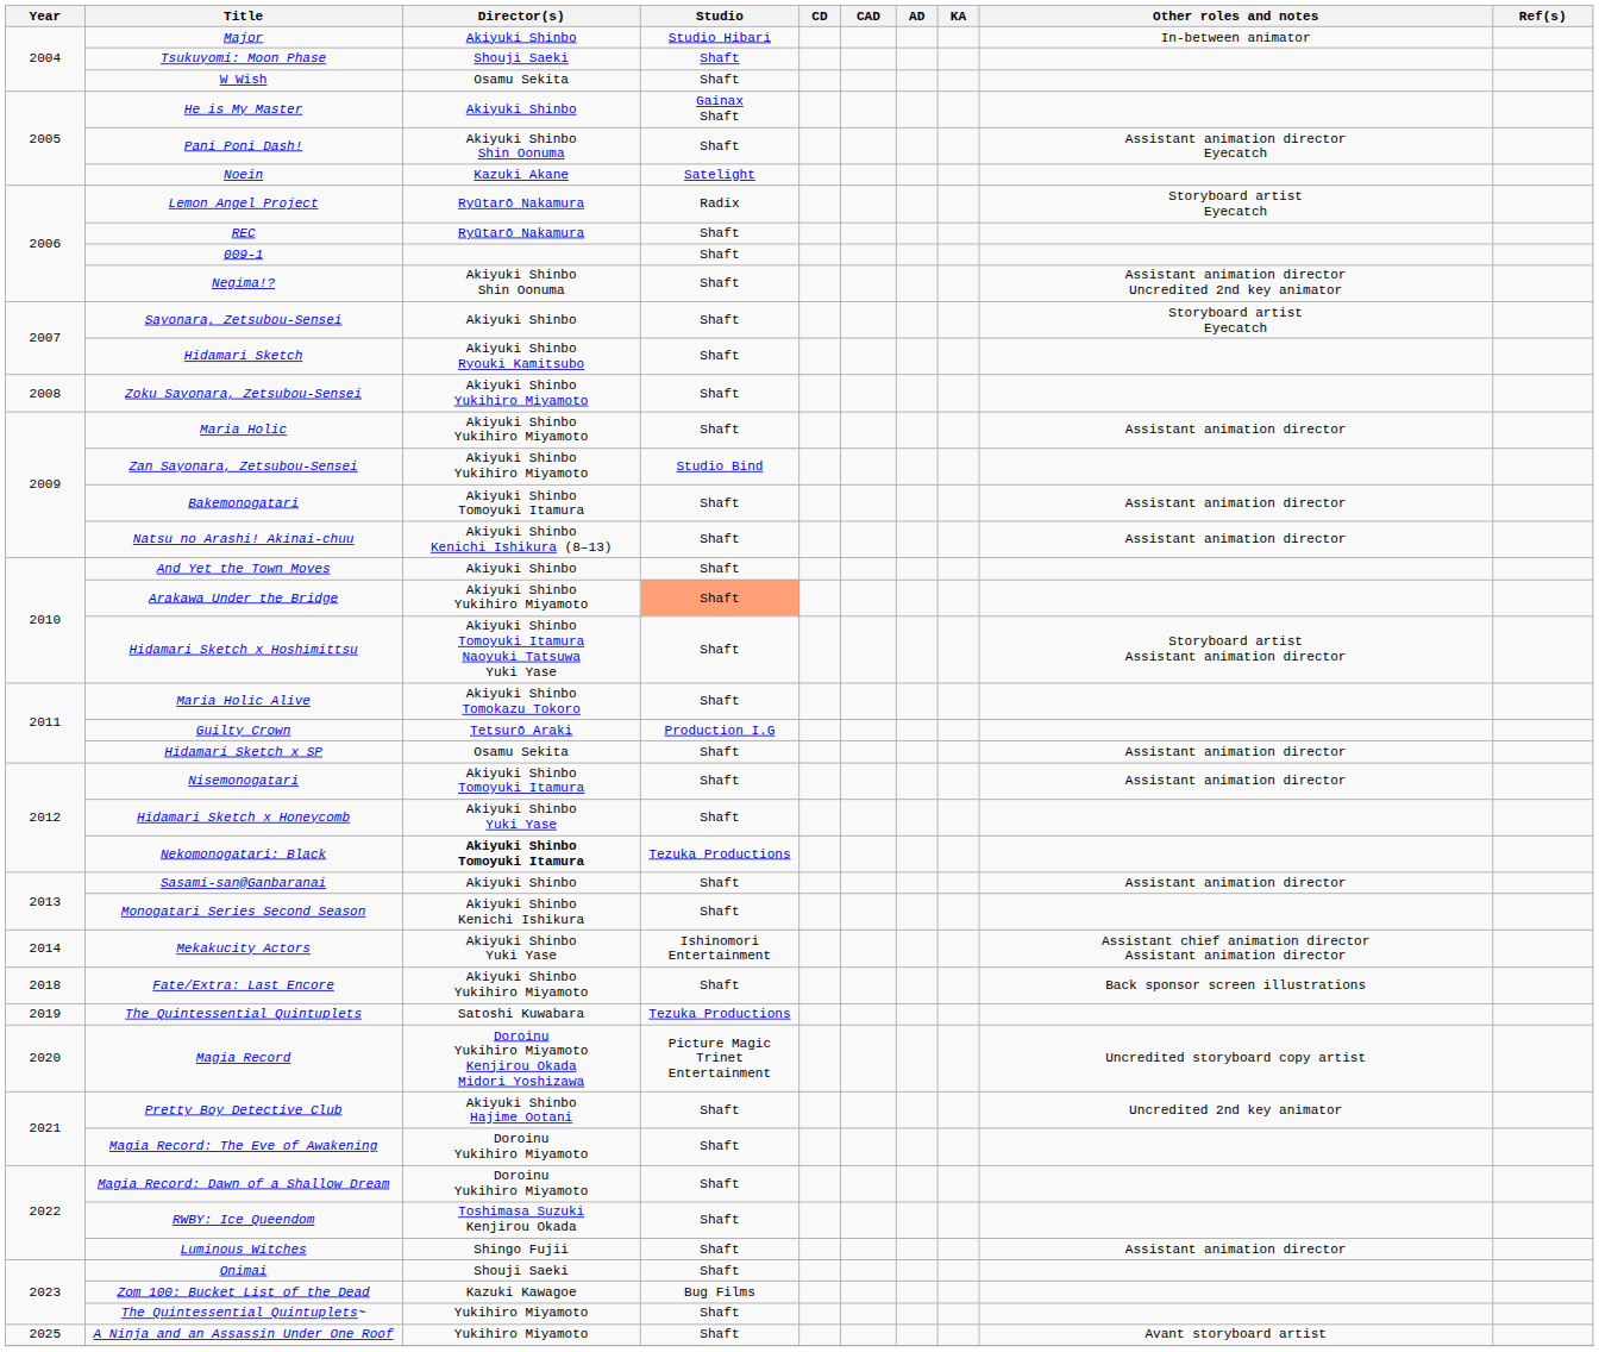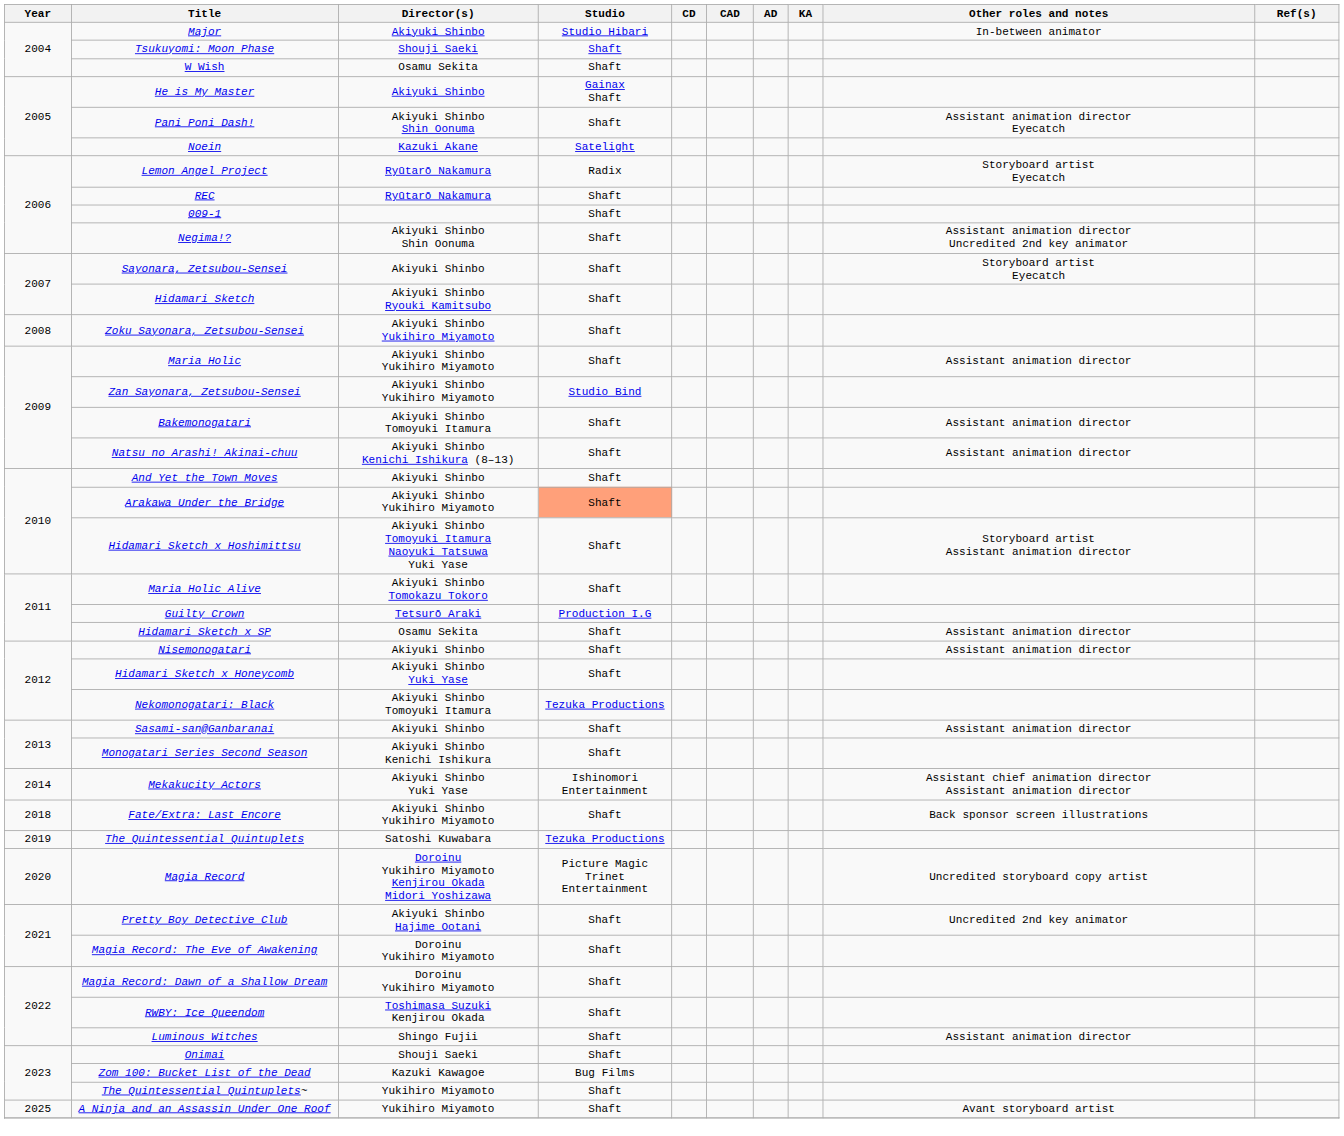Nisemonogatari | Director(s): Akiyuki Shinbo Tomoyuki Itamura -> Akiyuki Shinbo
Nekomonogatari: Black | Director(s): bold -> normal
